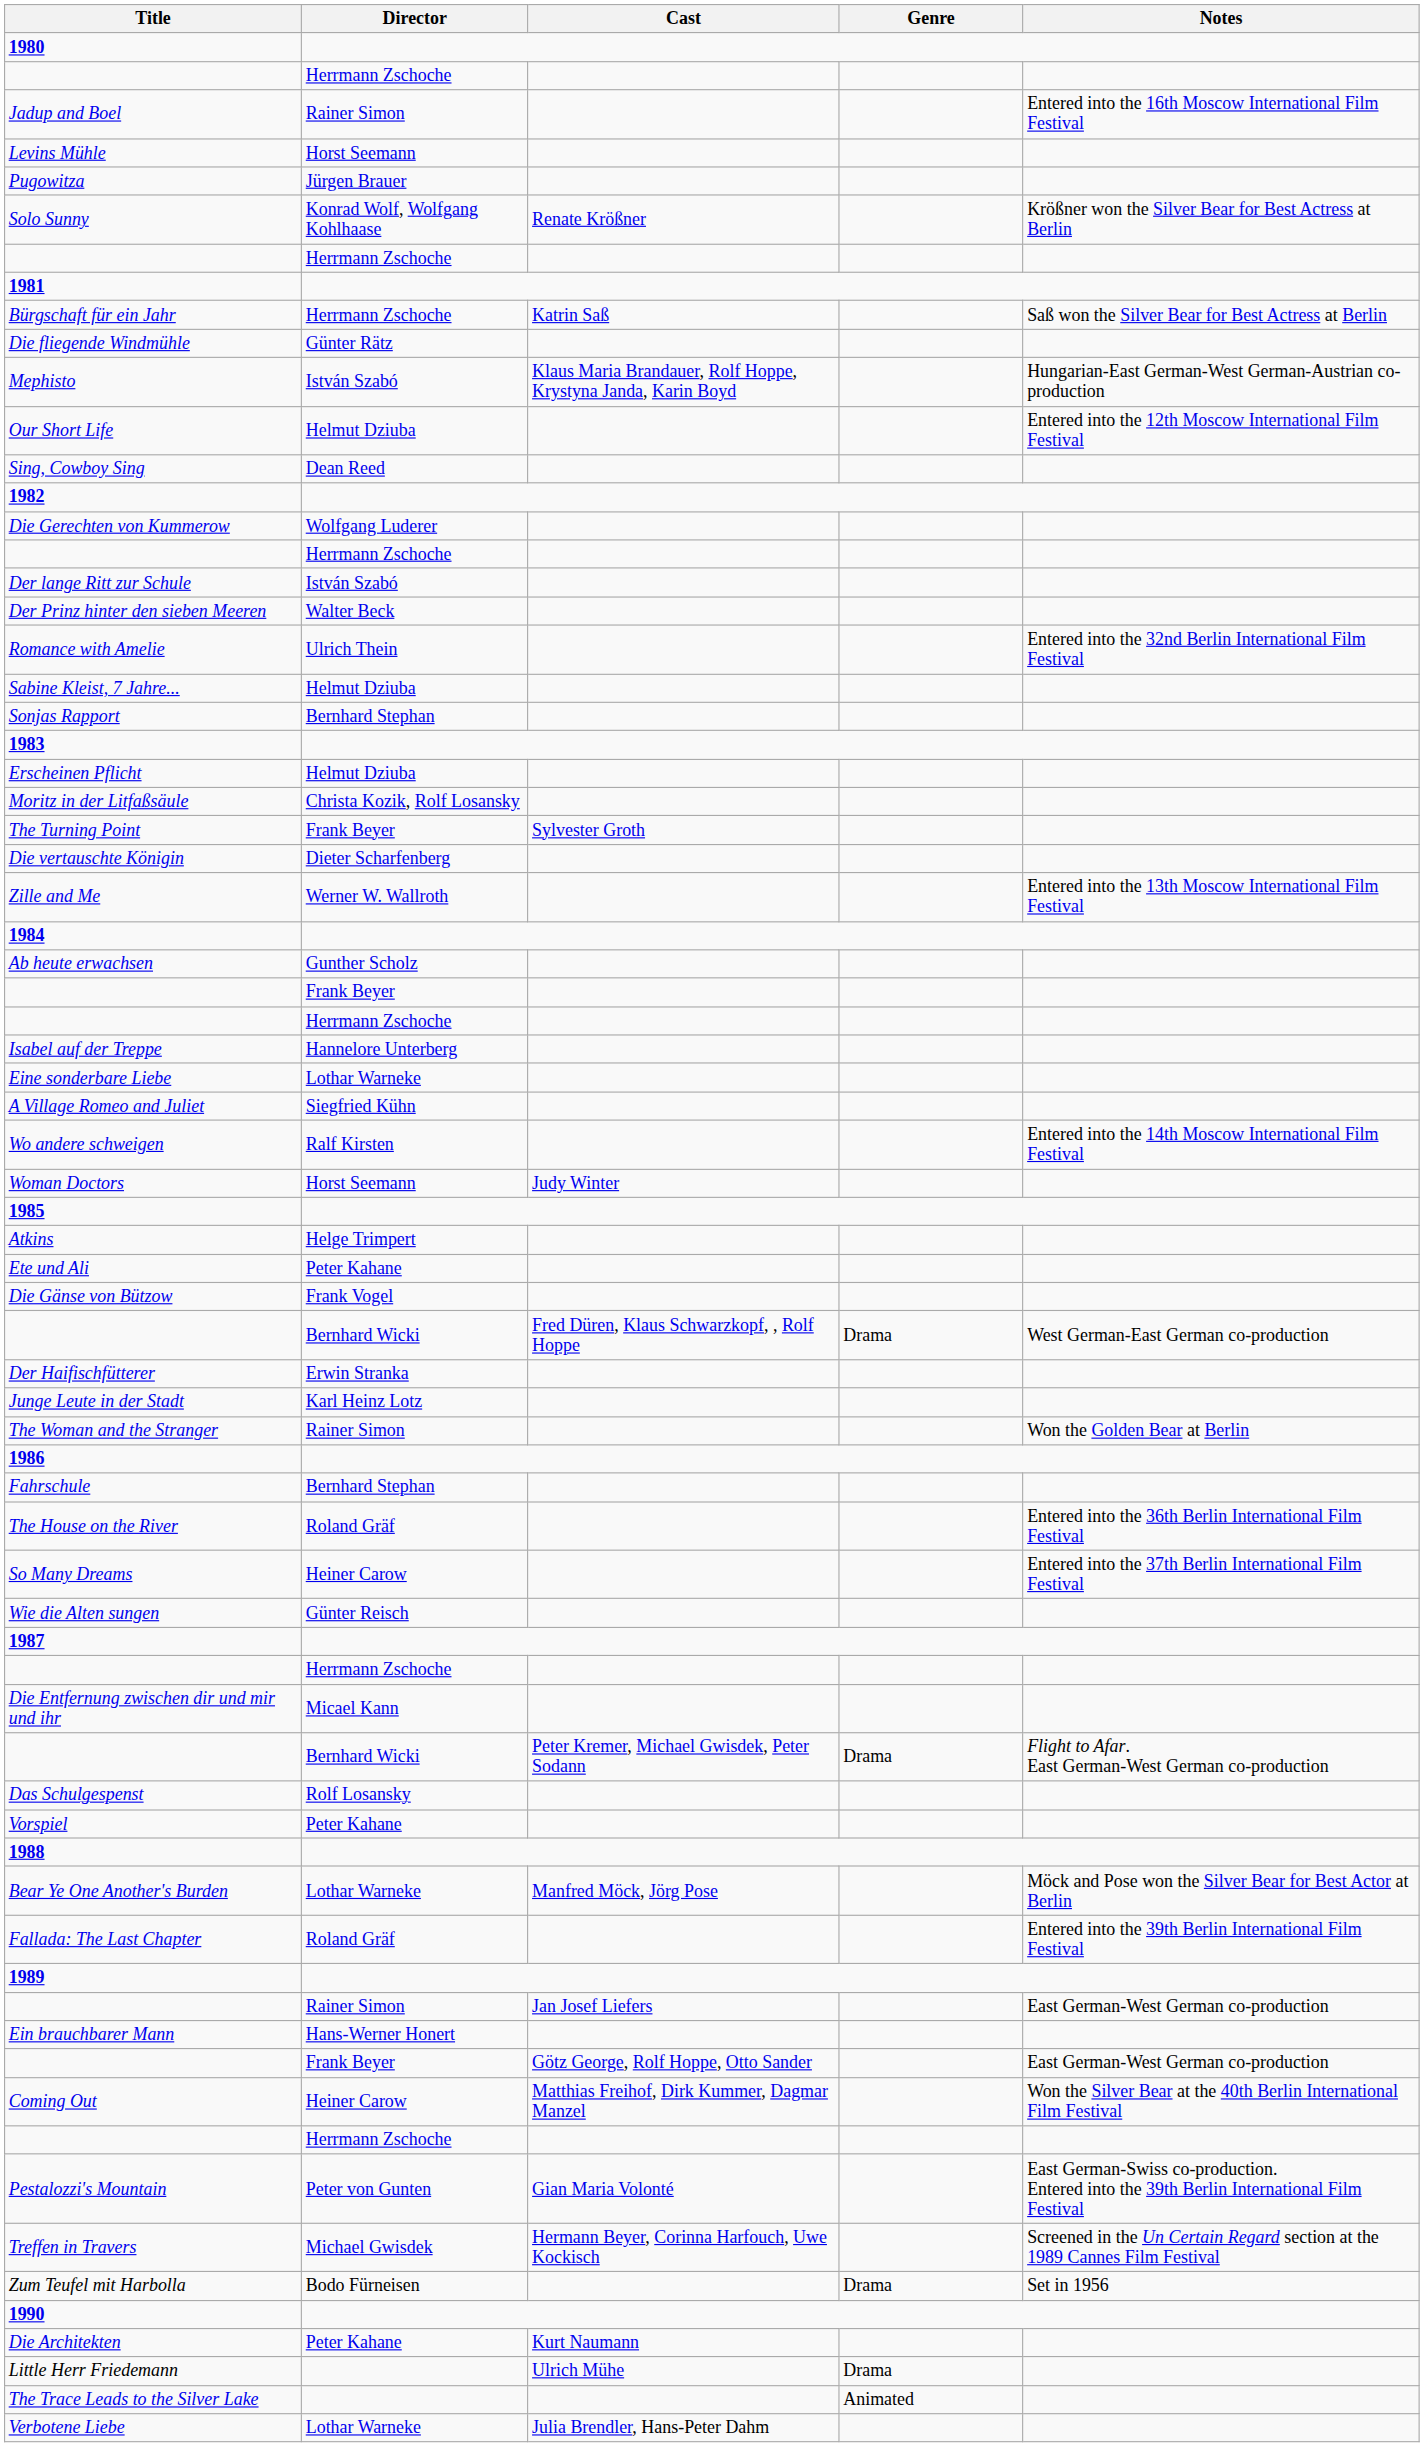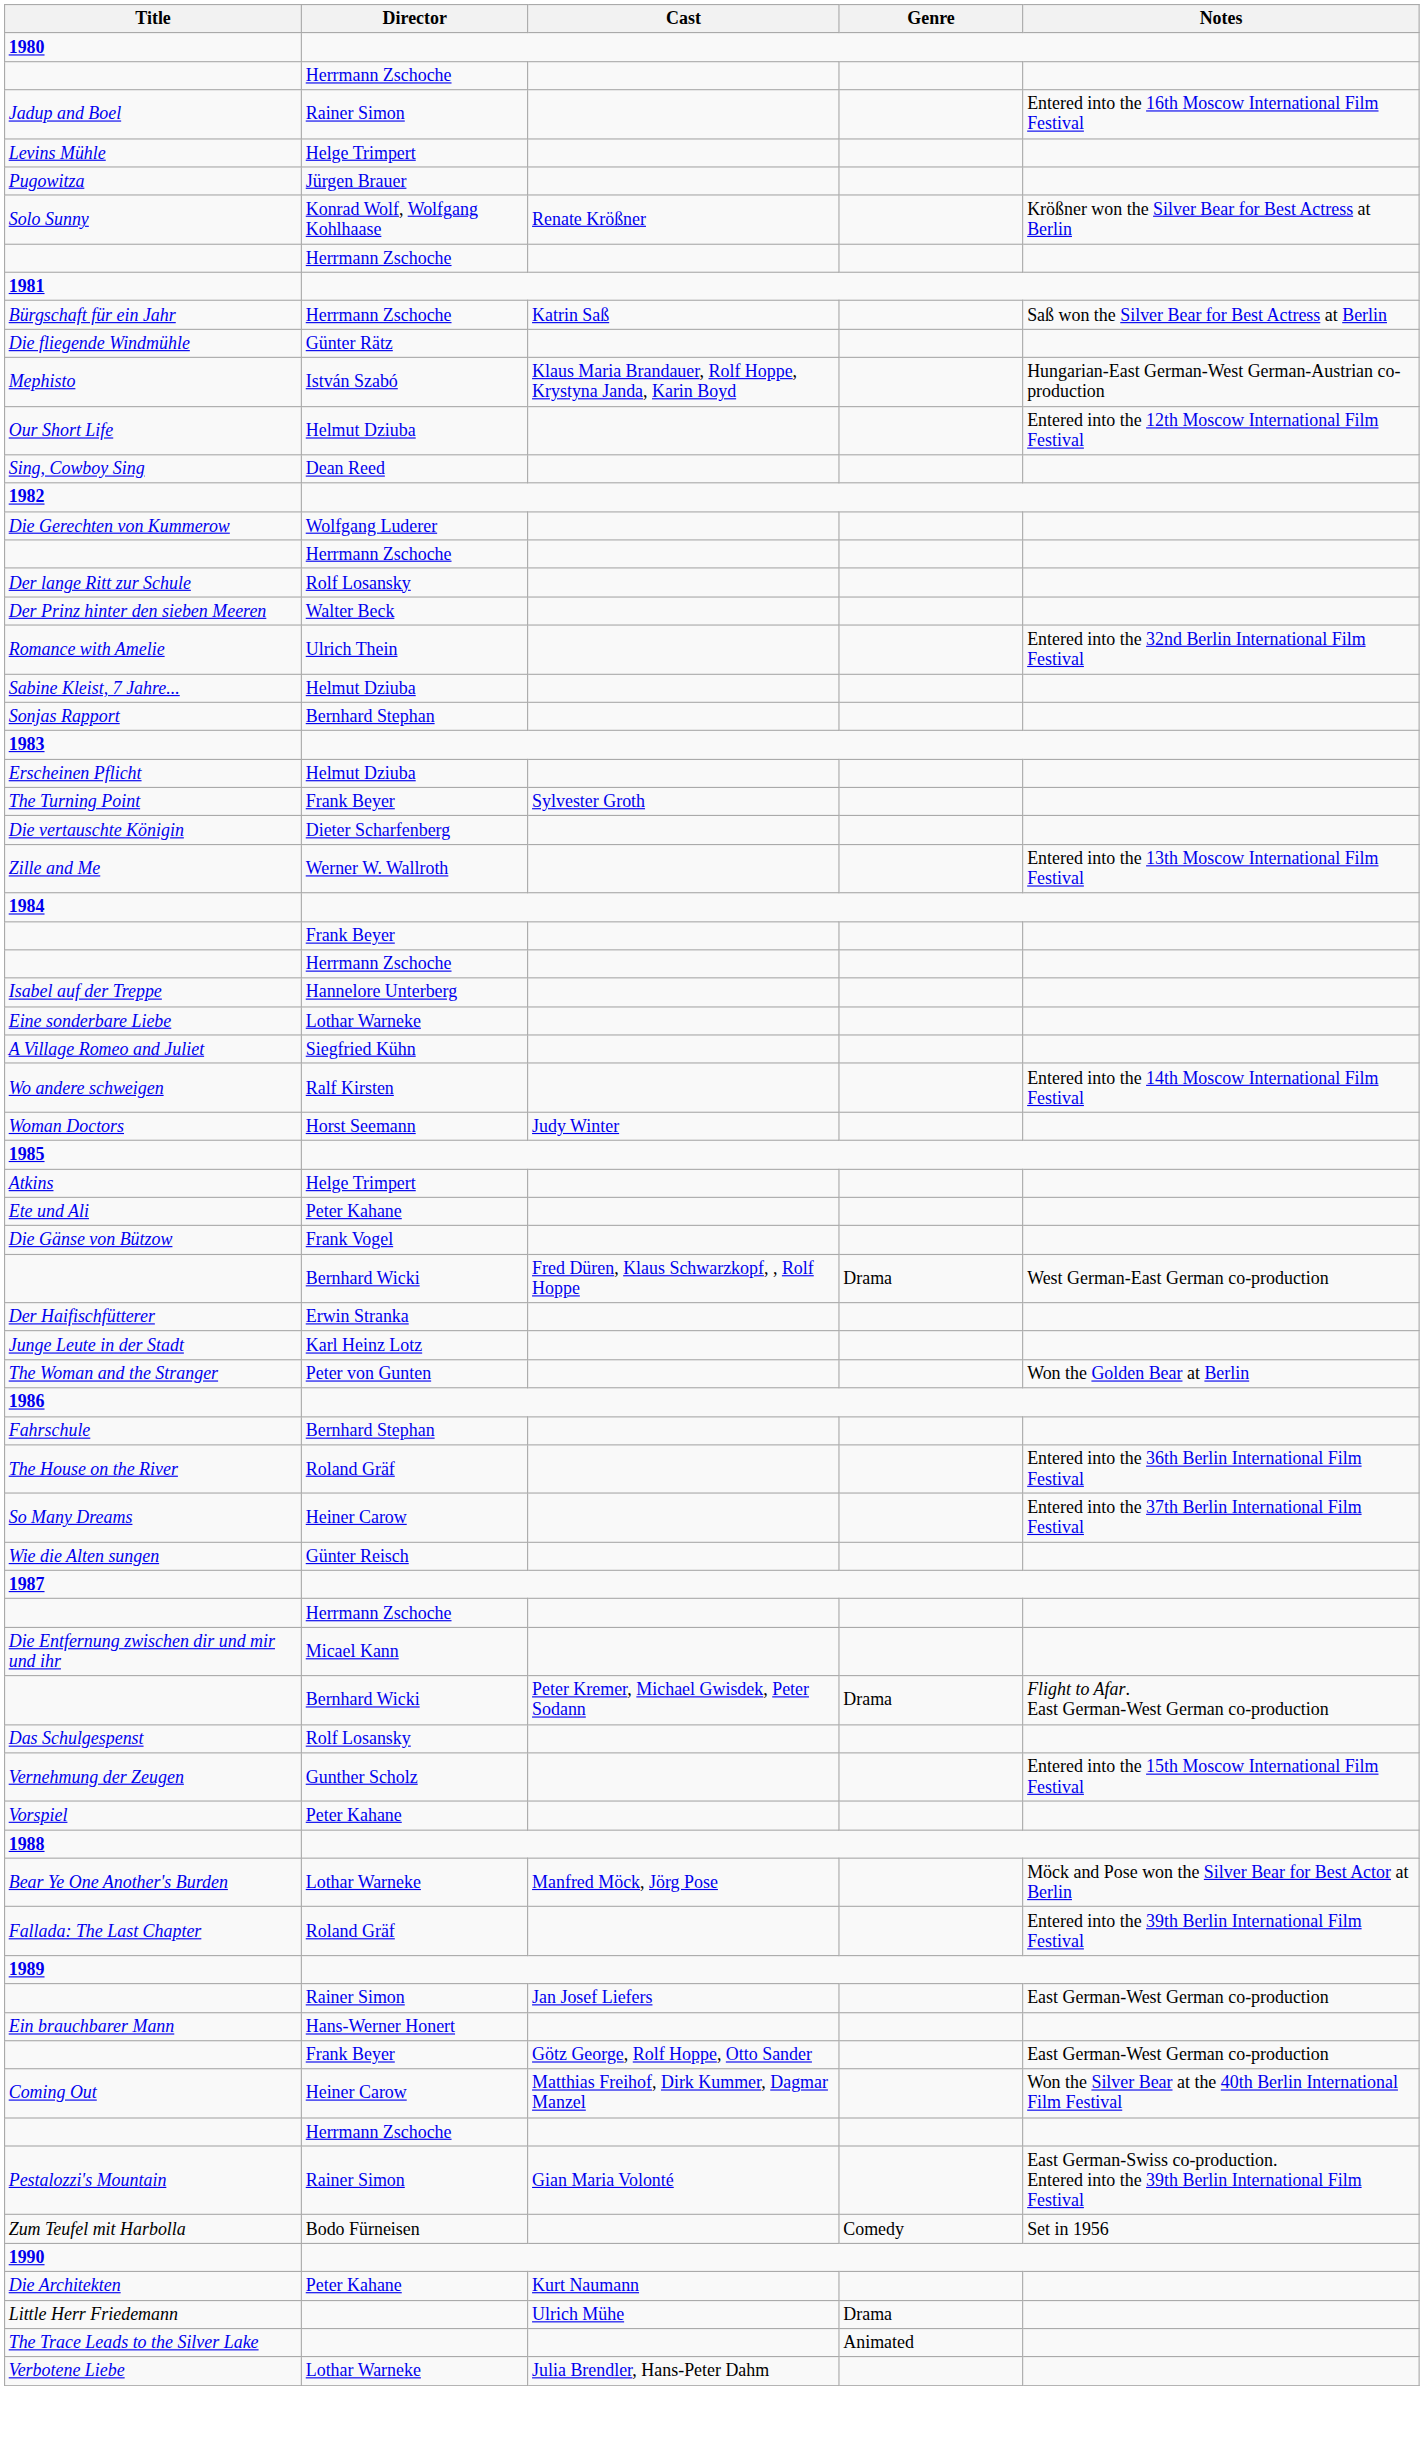Levins Mühle | Director: Horst Seemann -> Helge Trimpert
Der lange Ritt zur Schule | Director: István Szabó -> Rolf Losansky
- row: Moritz in der Litfaßsäule | Christa Kozik, Rolf Losansky
- row: Ab heute erwachsen | Gunther Scholz
The Woman and the Stranger | Director: Rainer Simon -> Peter von Gunten
+ row: Vernehmung der Zeugen | Gunther Scholz | Entered into the 15th Moscow International Film Festival
Pestalozzi's Mountain | Director: Peter von Gunten -> Rainer Simon
- row: Treffen in Travers | Michael Gwisdek | Hermann Beyer, Corinna Harfouch, Uwe Kockisch | Screened in the Un Certain Regard section at the 1989 Cannes Film Festival
Zum Teufel mit Harbolla | Genre: Drama -> Comedy
